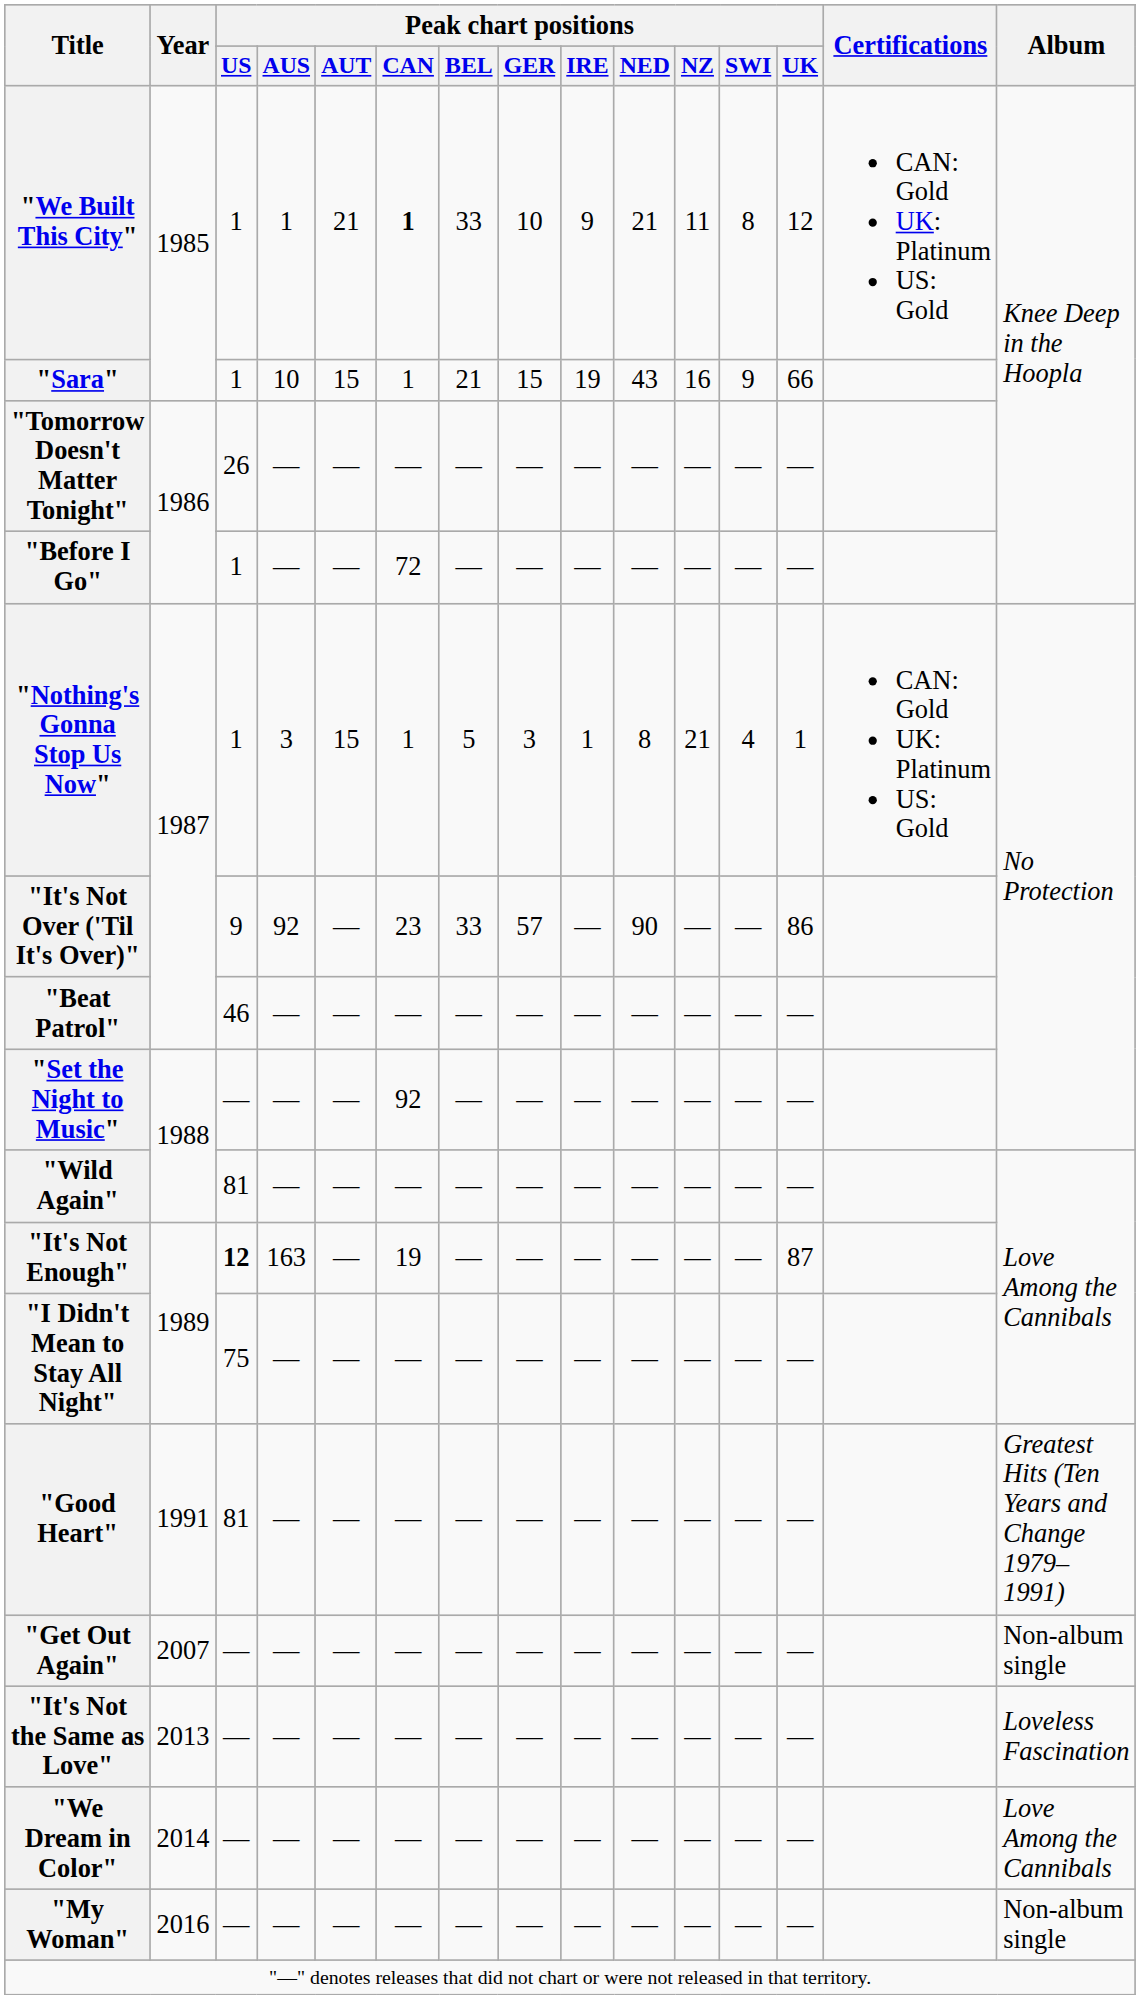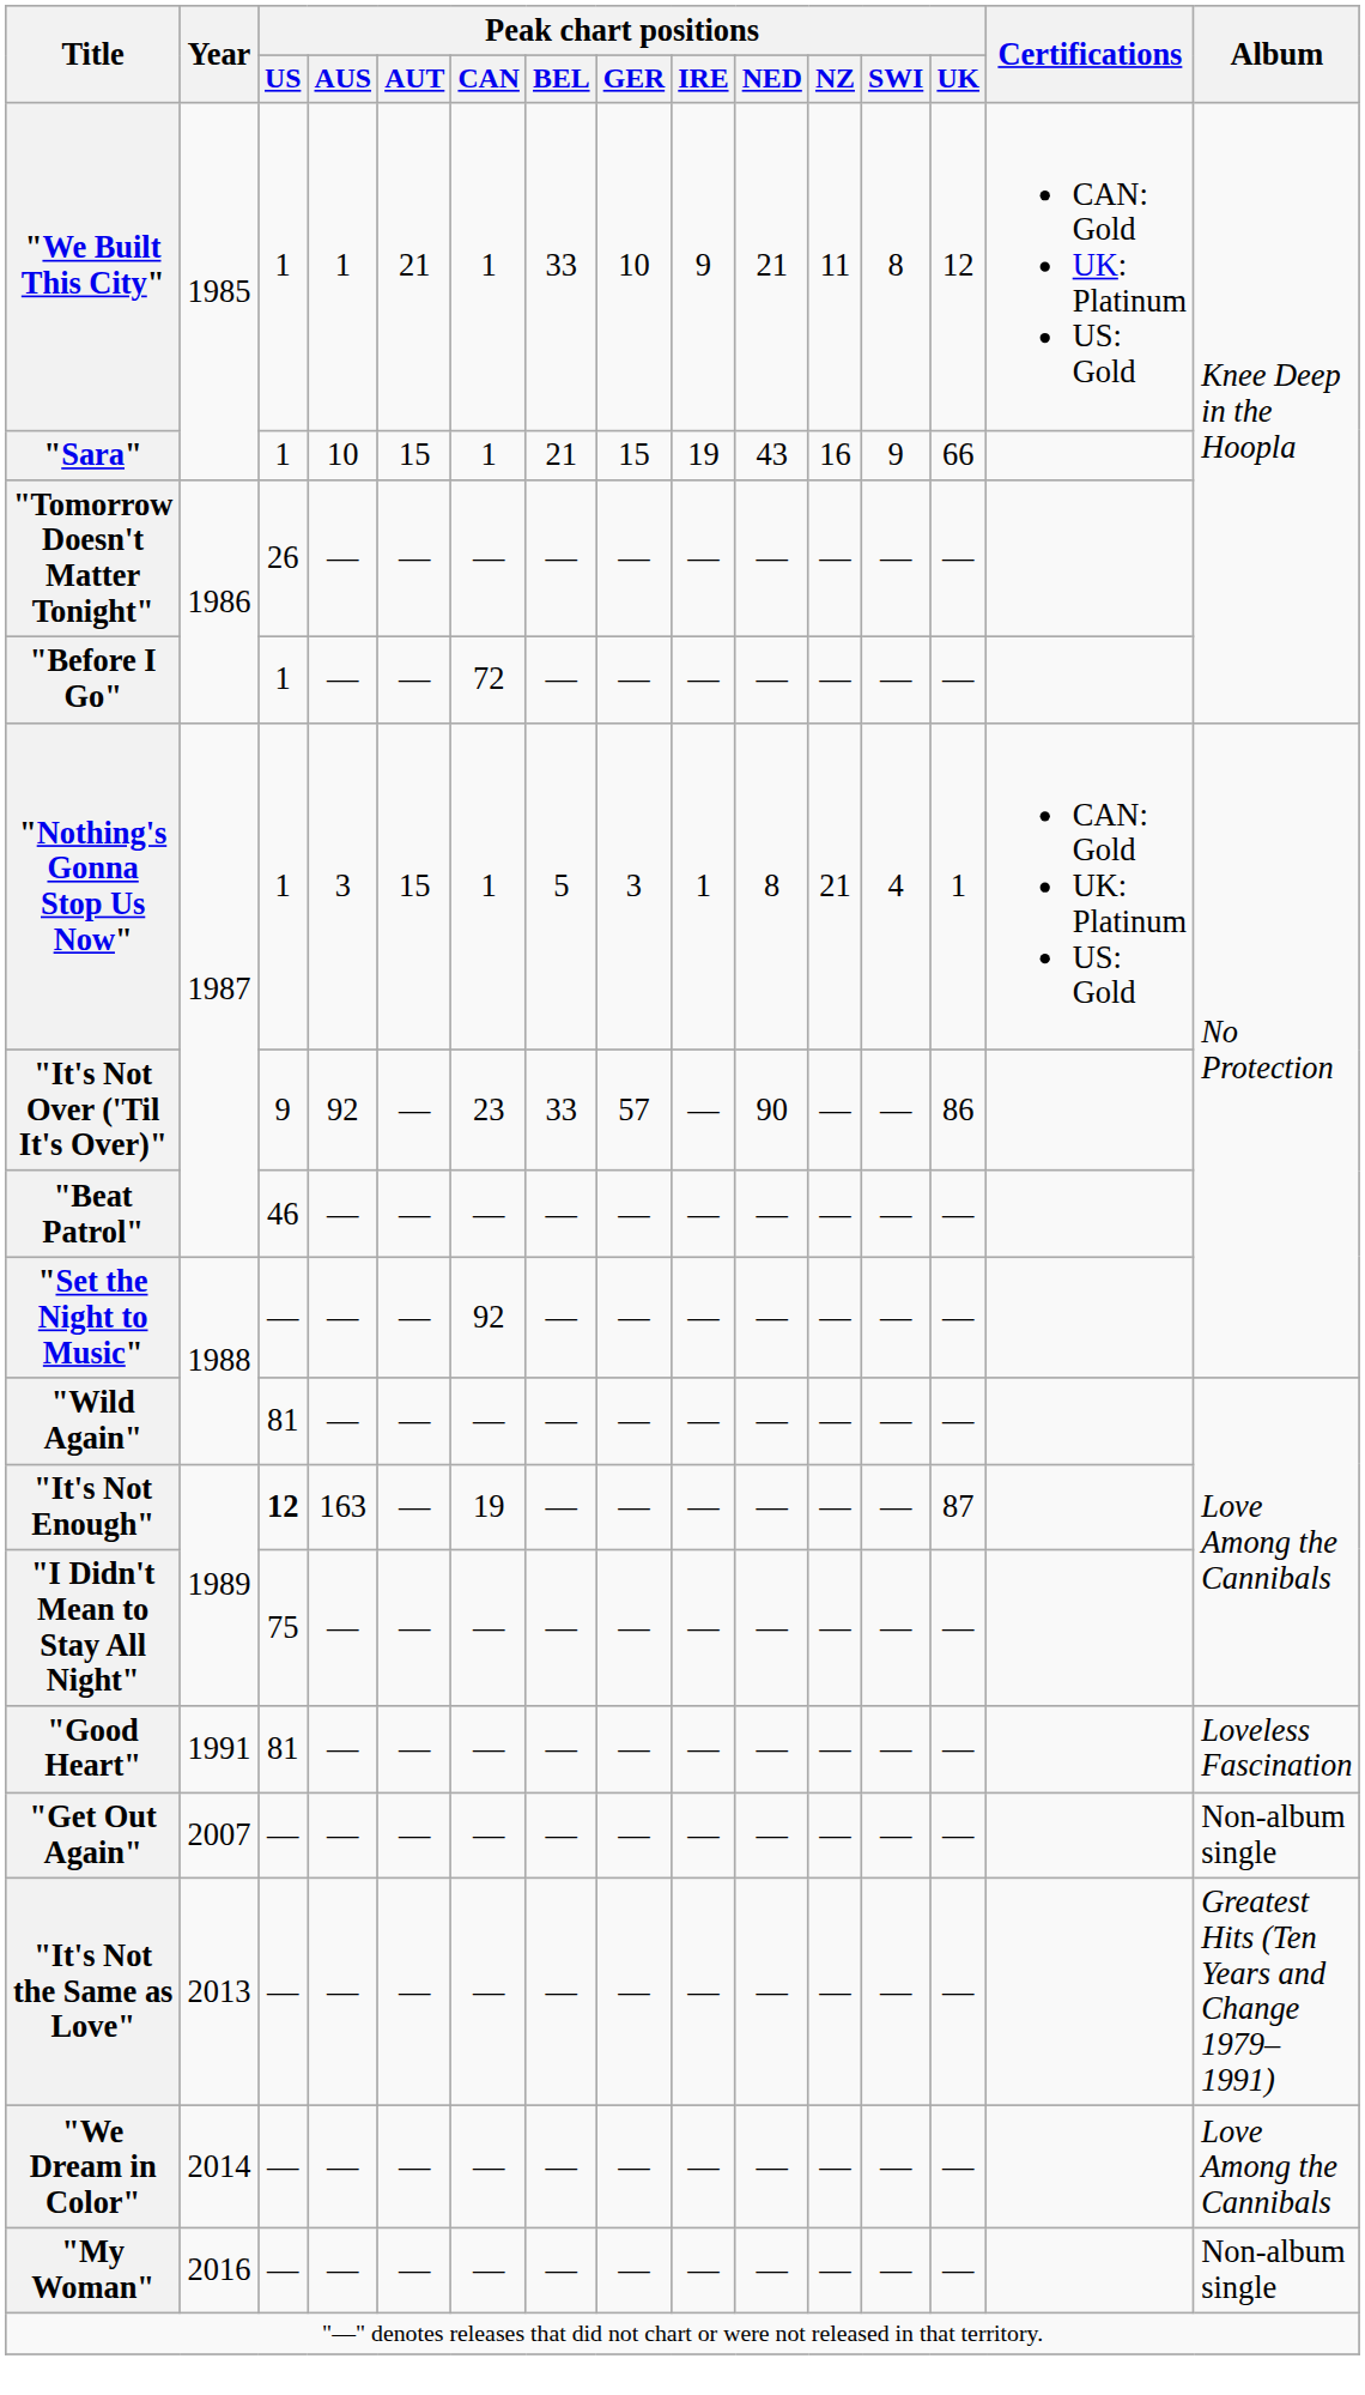"We Built This City" | Peak chart positions / CAN: bold -> normal
"Good Heart" | Album: Greatest Hits (Ten Years and Change 1979–1991) -> Loveless Fascination
"It's Not the Same as Love" | Album: Loveless Fascination -> Greatest Hits (Ten Years and Change 1979–1991)
